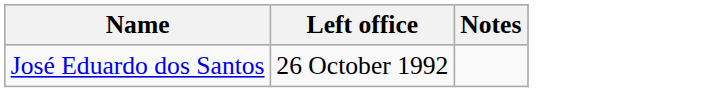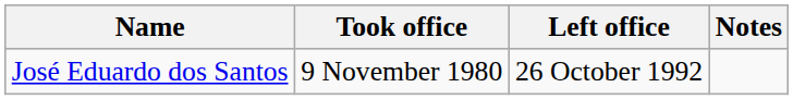+ column: Took office | 9 November 1980
